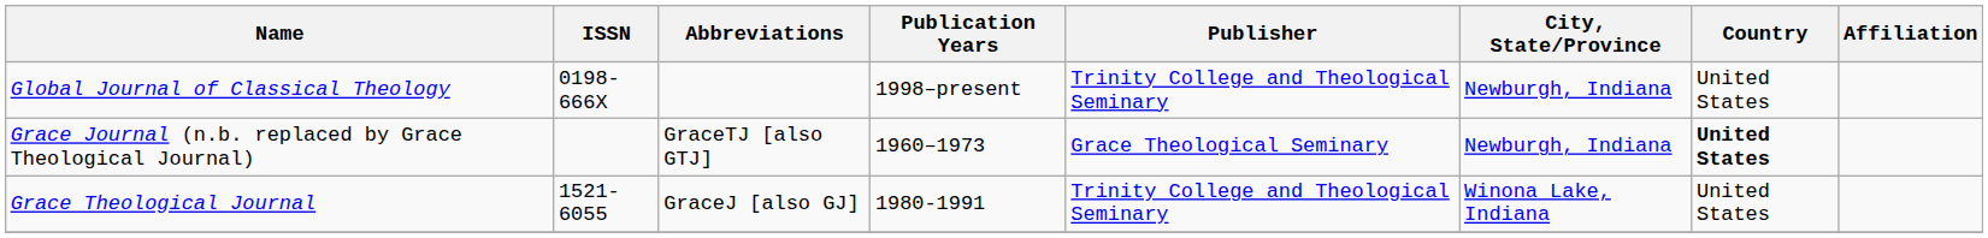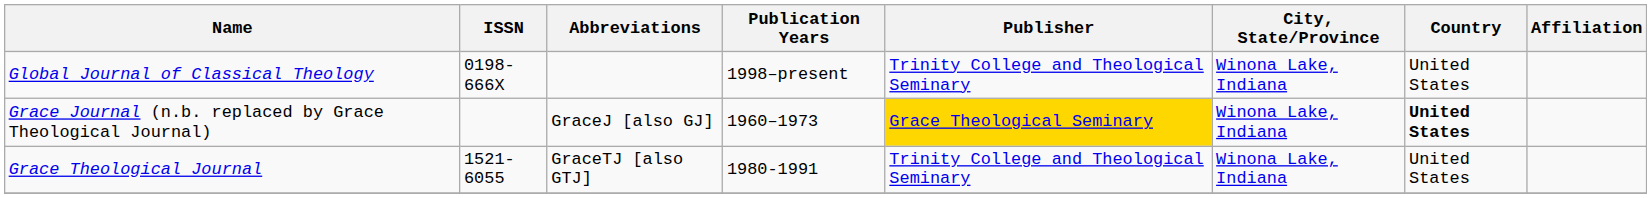Global Journal of Classical Theology | City, State/Province: Newburgh, Indiana -> Winona Lake, Indiana
Grace Journal (n.b. replaced by Grace Theological Journal) | Abbreviations: GraceTJ [also GTJ] -> GraceJ [also GJ]
Grace Journal (n.b. replaced by Grace Theological Journal) | Publisher: no background -> gold background
Grace Journal (n.b. replaced by Grace Theological Journal) | City, State/Province: Newburgh, Indiana -> Winona Lake, Indiana
Grace Theological Journal | Abbreviations: GraceJ [also GJ] -> GraceTJ [also GTJ]
